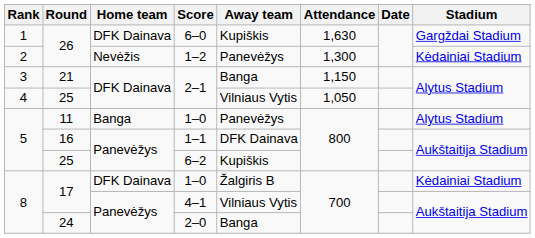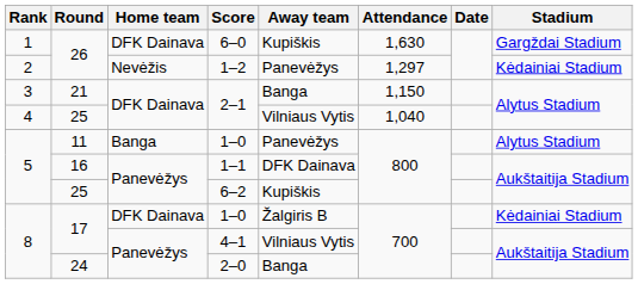1–2 | Attendance: 1,300 -> 1,297
25 / 2–1 | Attendance: 1,050 -> 1,040
